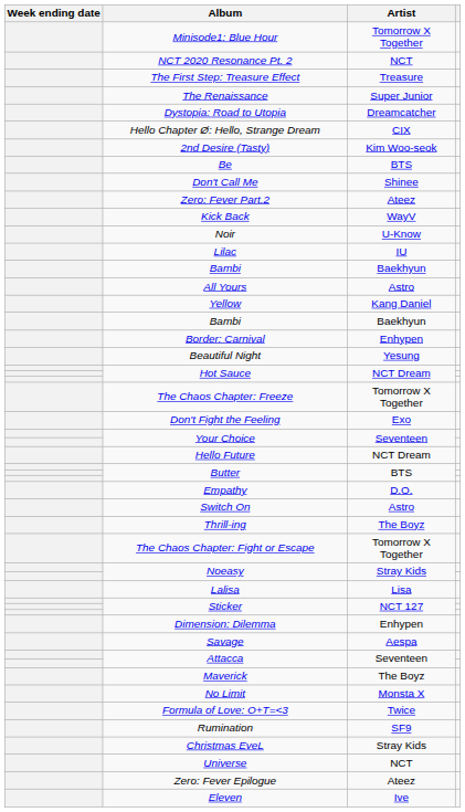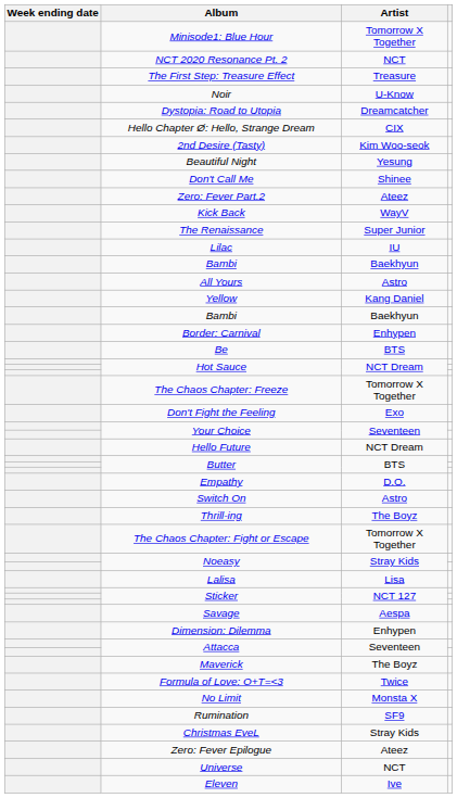rows swapped: Noir <-> The Renaissance
rows swapped: Be <-> Beautiful Night
rows swapped: Savage <-> Dimension: Dilemma
rows swapped: Formula of Love: O+T=<3 <-> No Limit
rows swapped: Zero: Fever Epilogue <-> Universe
